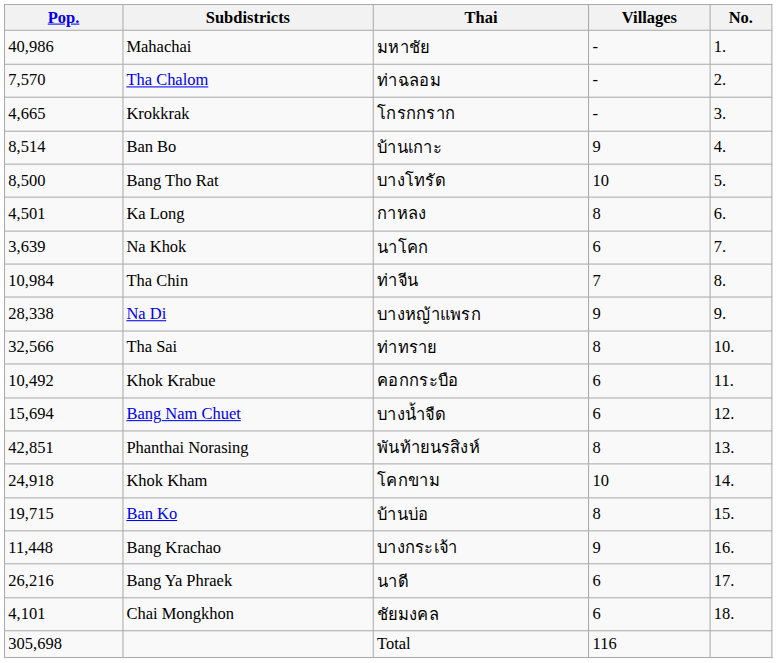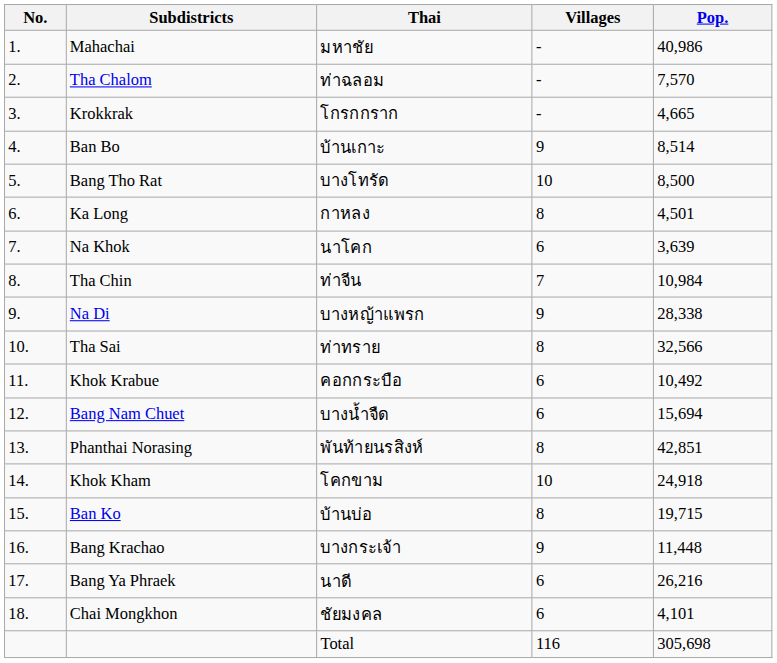columns swapped: No. <-> Pop.
